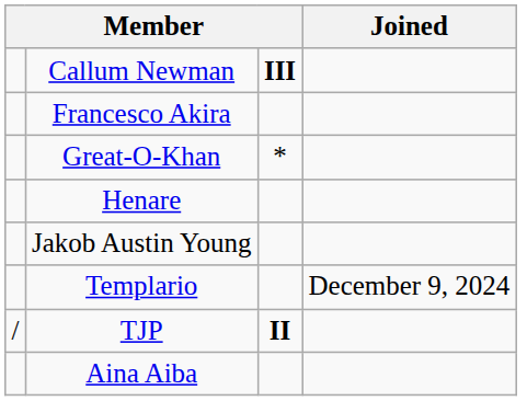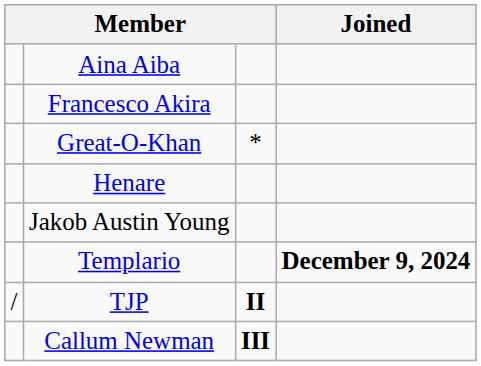rows swapped: Callum Newman <-> Aina Aiba
Templario | Joined: normal -> bold
